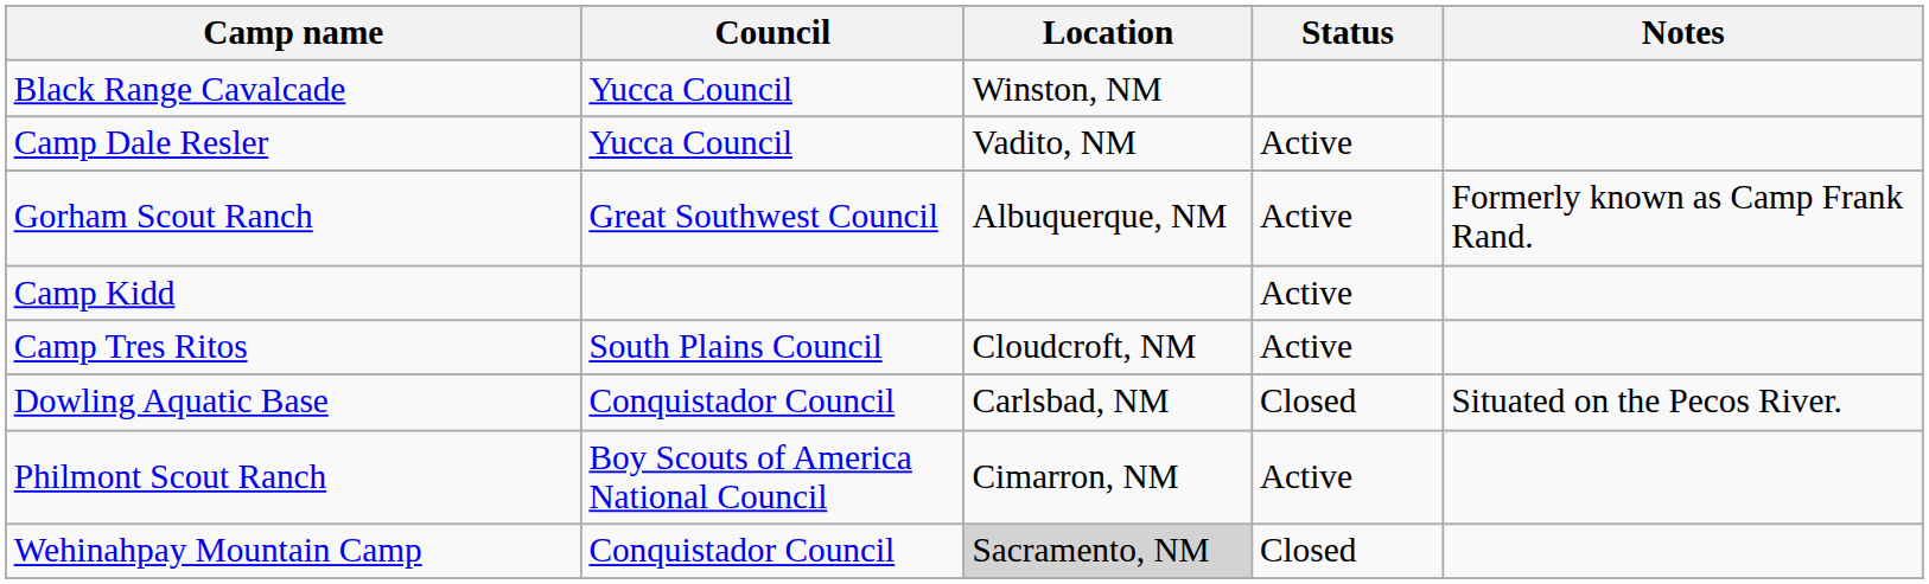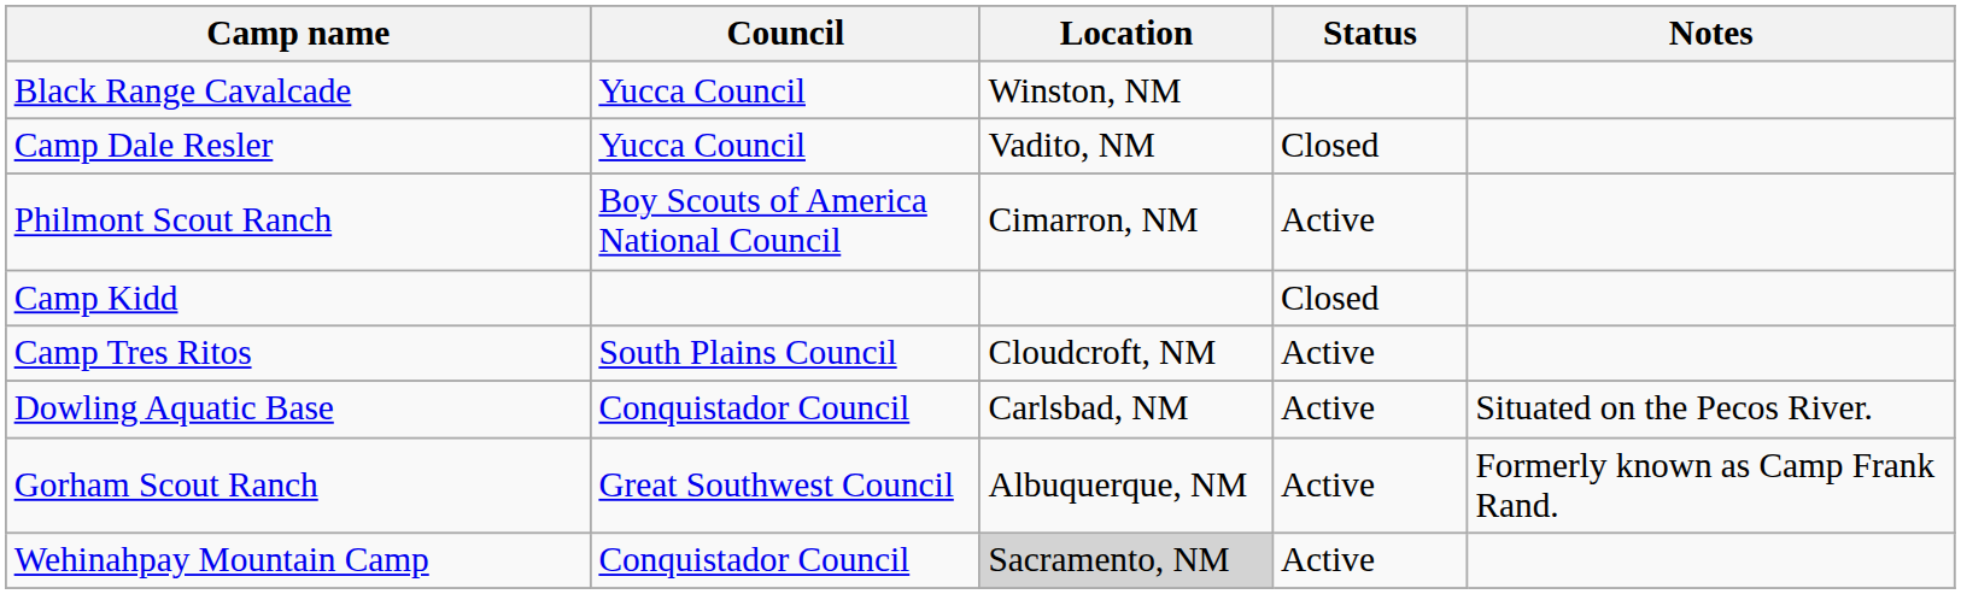Camp Dale Resler | Status: Active -> Closed
rows swapped: Gorham Scout Ranch <-> Philmont Scout Ranch
Camp Kidd | Status: Active -> Closed
Dowling Aquatic Base | Status: Closed -> Active
Wehinahpay Mountain Camp | Status: Closed -> Active
